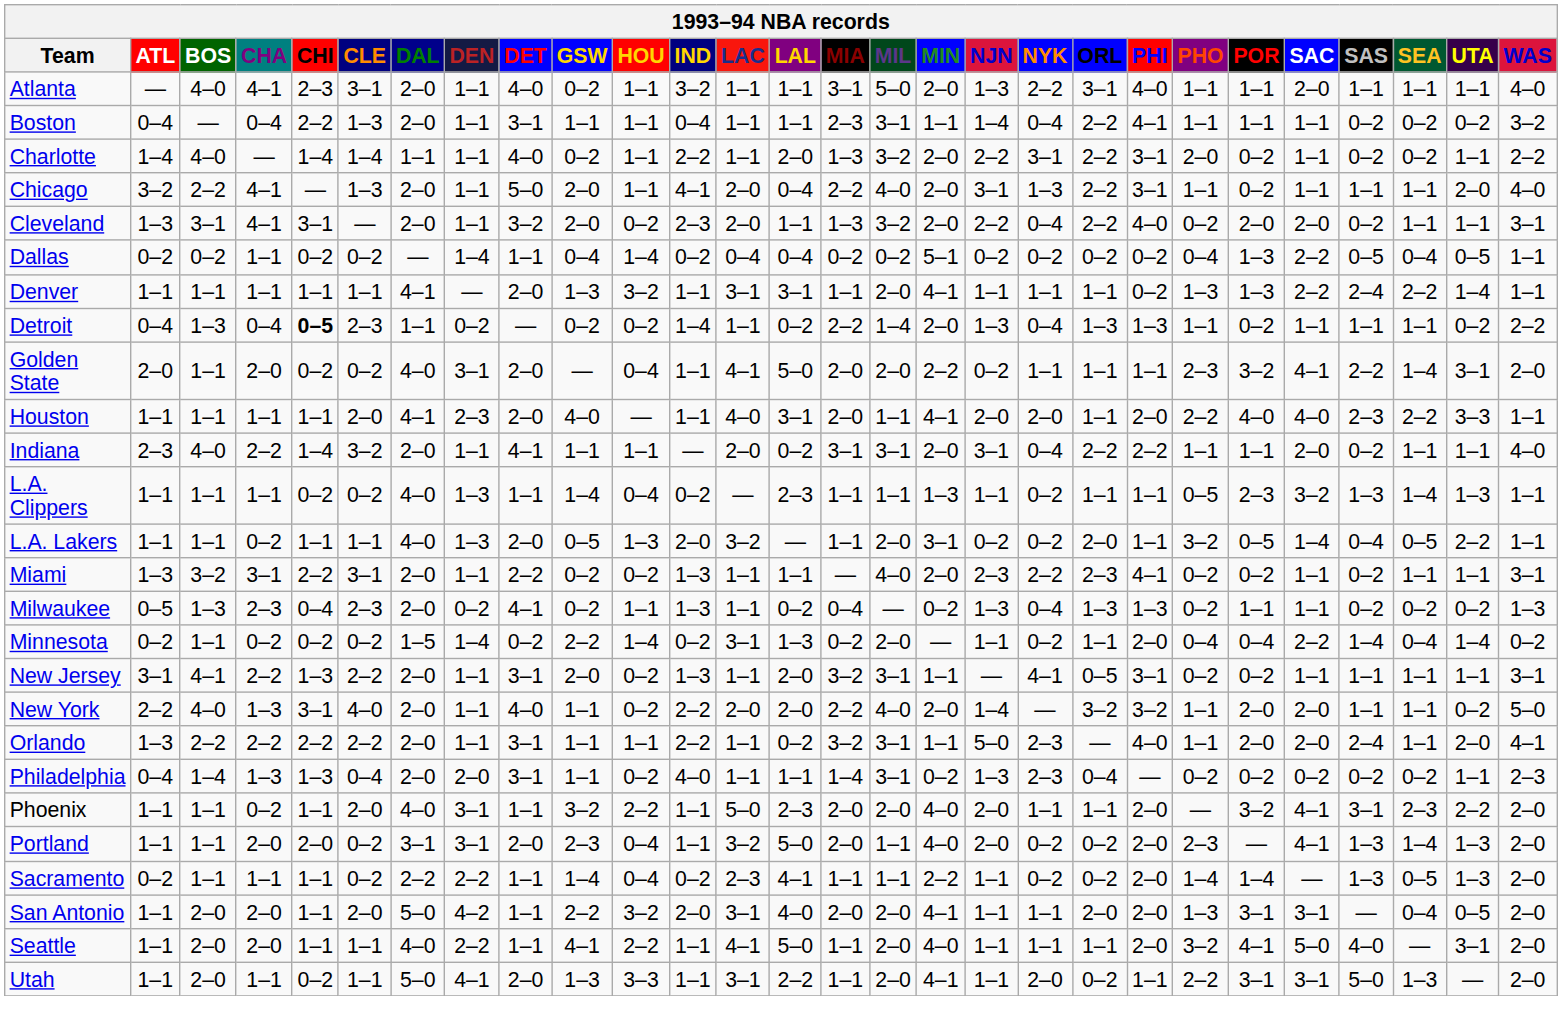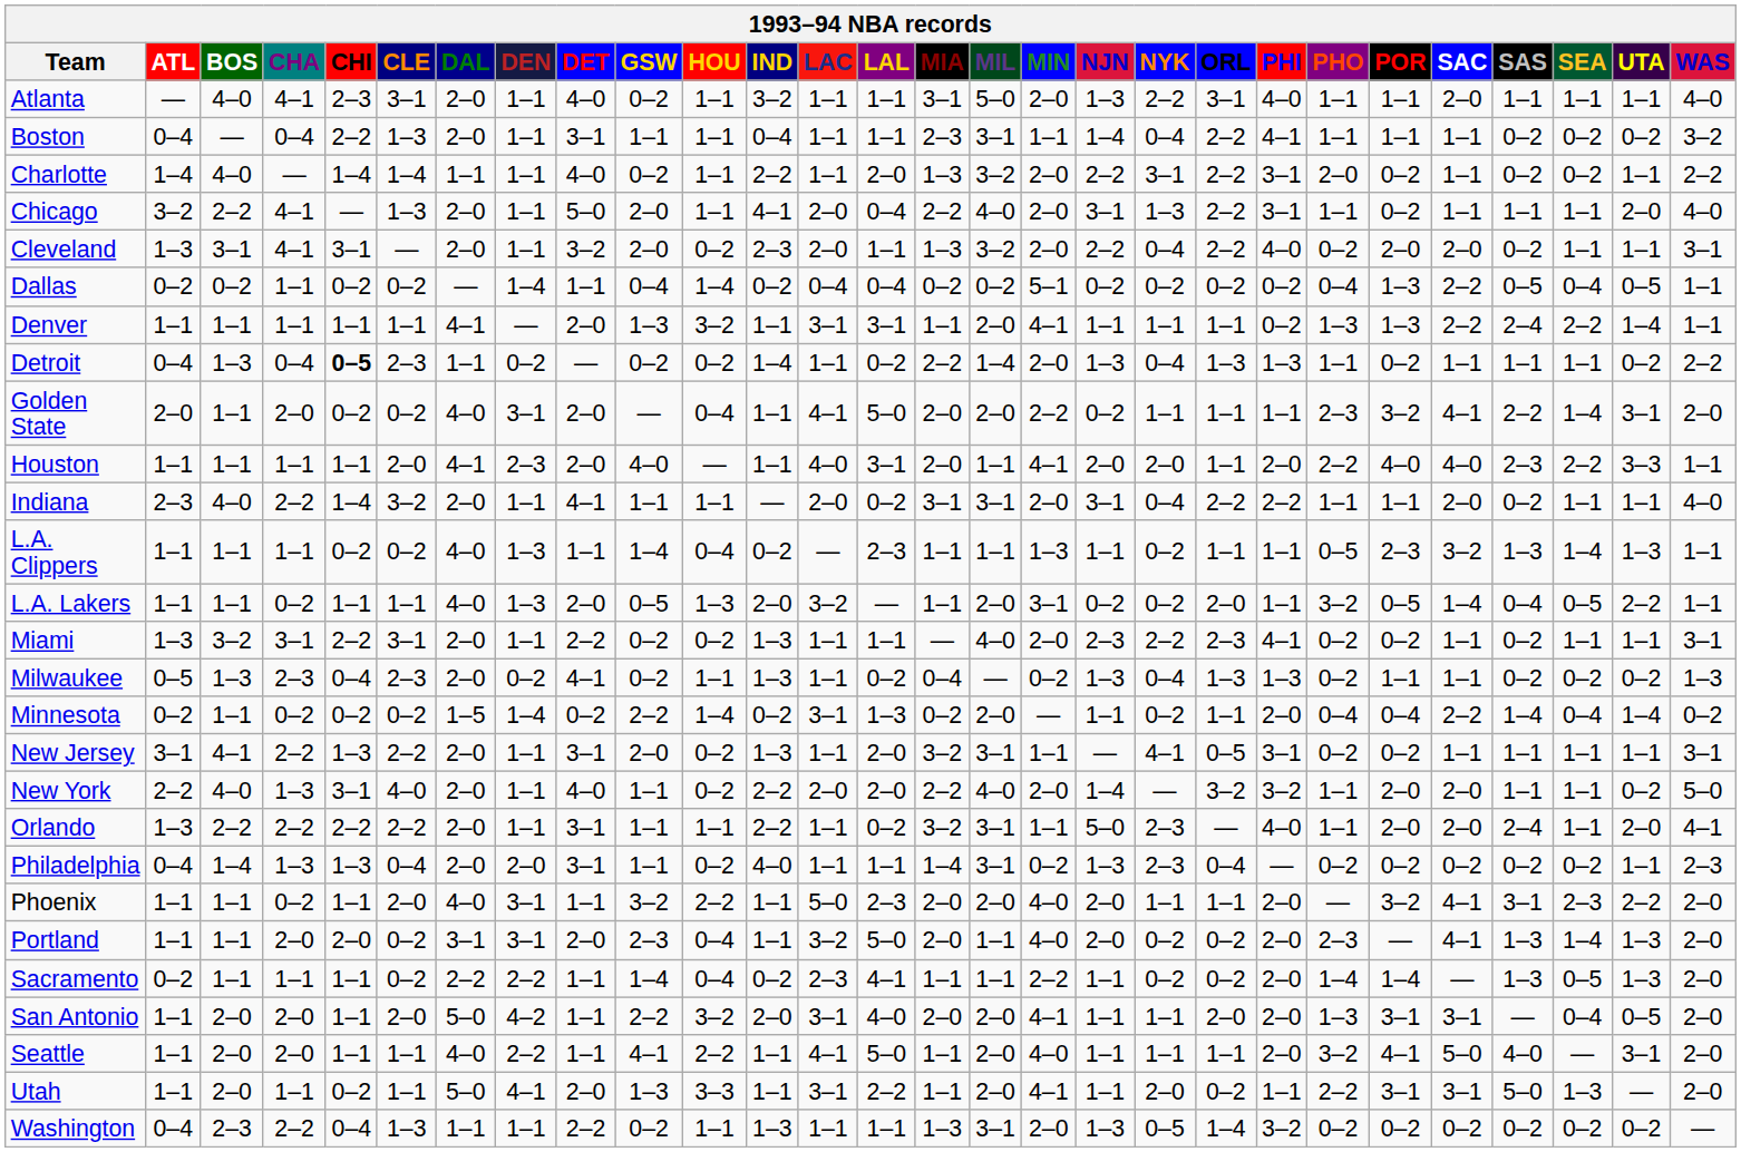+ row: Washington | 0–4 | 2–3 | 2–2 | 0–4 | 1–3 | 1–1 | 1–1 | 2–2 | 0–2 | 1–1 | 1–3 | 1–1 | 1–1 | 1–3 | 3–1 | 2–0 | 1–3 | 0–5 | 1–4 | 3–2 | 0–2 | 0–2 | 0–2 | 0–2 | 0–2 | 0–2 | —
